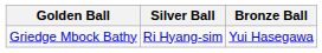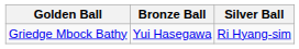columns swapped: Silver Ball <-> Bronze Ball
